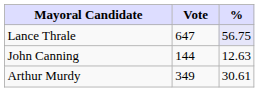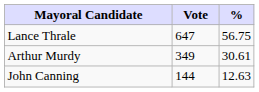Lance Thrale | %: lavender background -> no background
rows swapped: Arthur Murdy <-> John Canning
